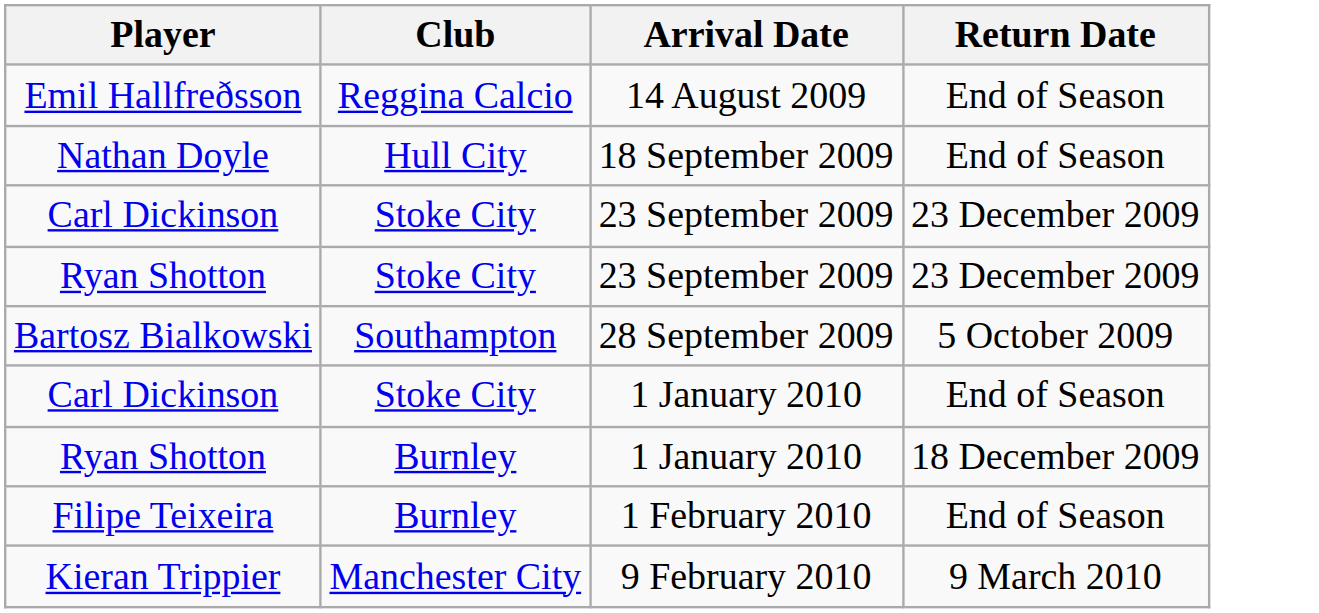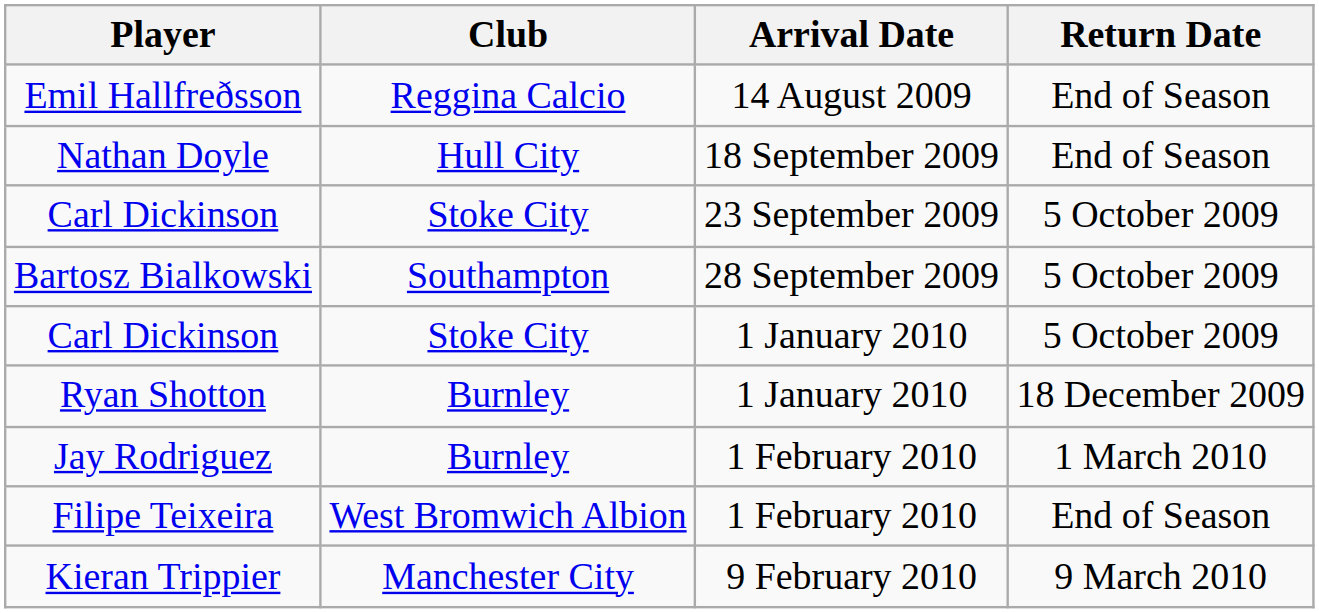Carl Dickinson / 23 September 2009 | Return Date: 23 December 2009 -> 5 October 2009
- row: Ryan Shotton | Stoke City | 23 September 2009 | 23 December 2009
Carl Dickinson / 1 January 2010 | Return Date: End of Season -> 5 October 2009
+ row: Jay Rodriguez | Burnley | 1 February 2010 | 1 March 2010
Filipe Teixeira | Club: Burnley -> West Bromwich Albion
